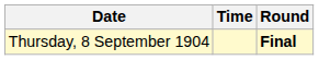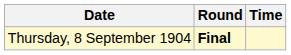columns swapped: Time <-> Round
